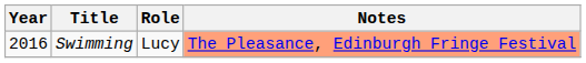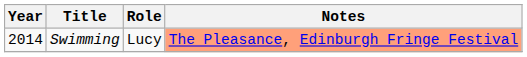Swimming | Year: 2016 -> 2014
